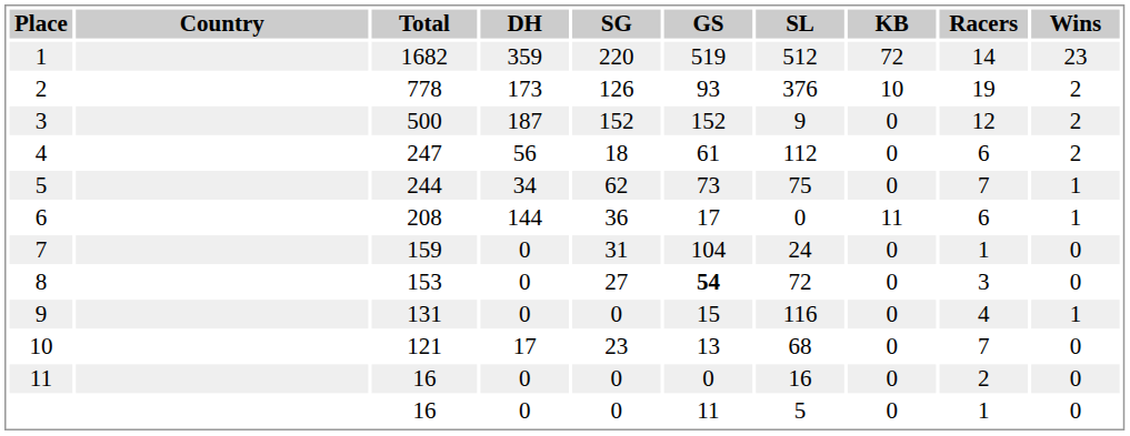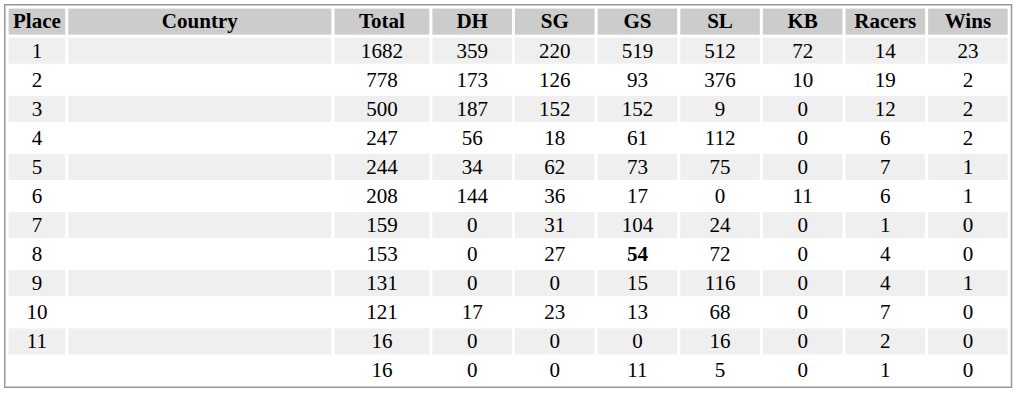8 | Racers: 3 -> 4
